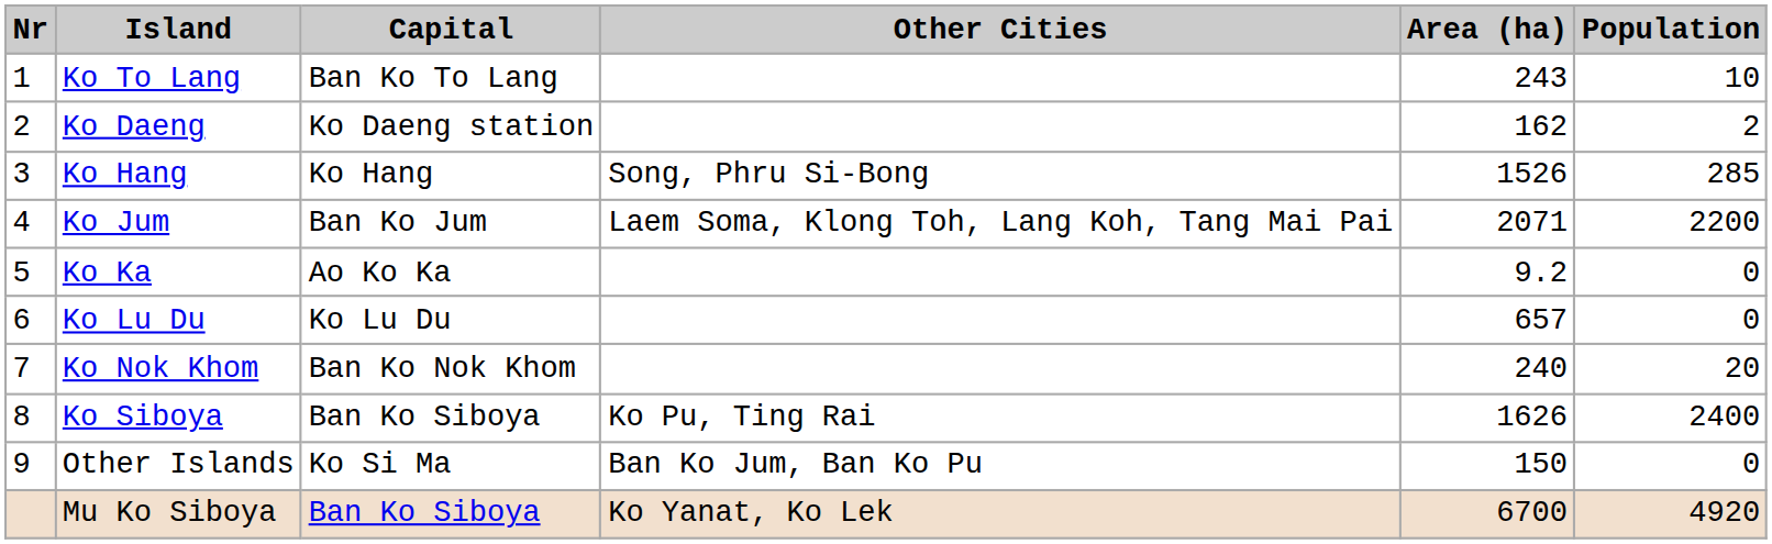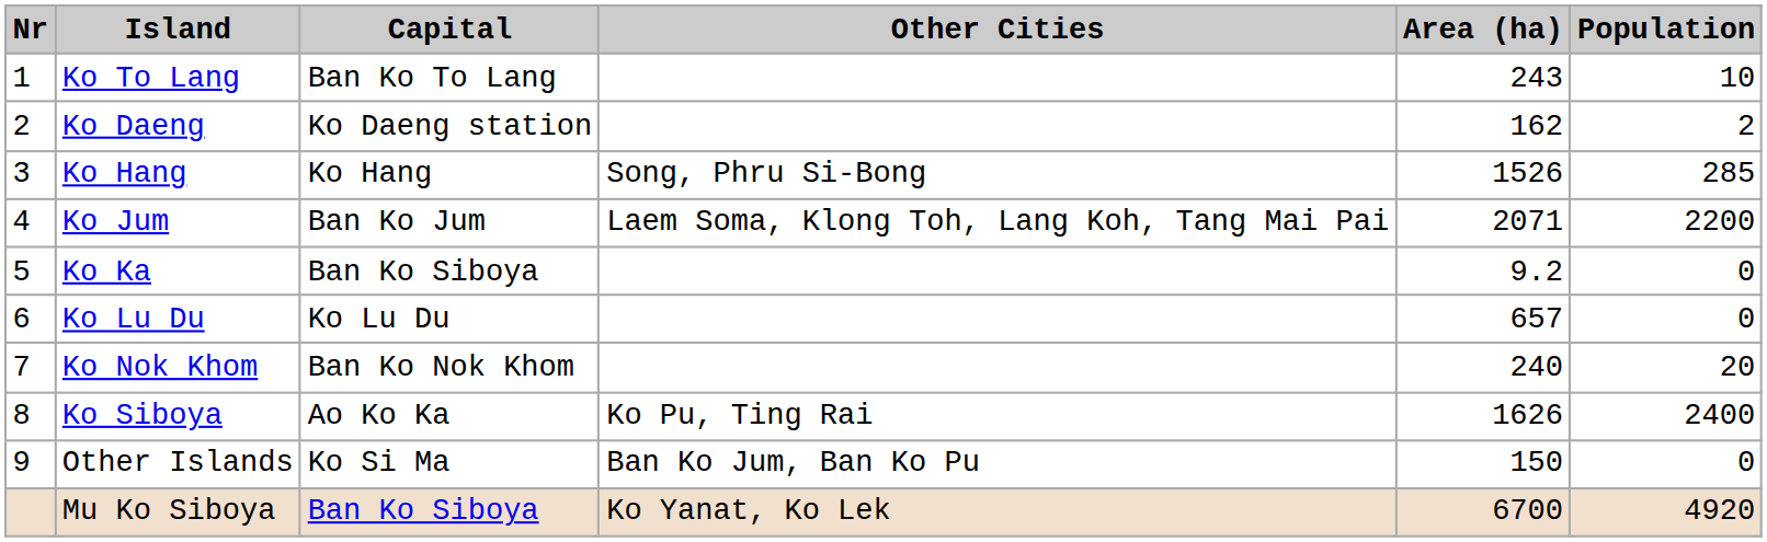Ko Ka | Capital: Ao Ko Ka -> Ban Ko Siboya
Ko Siboya | Capital: Ban Ko Siboya -> Ao Ko Ka
